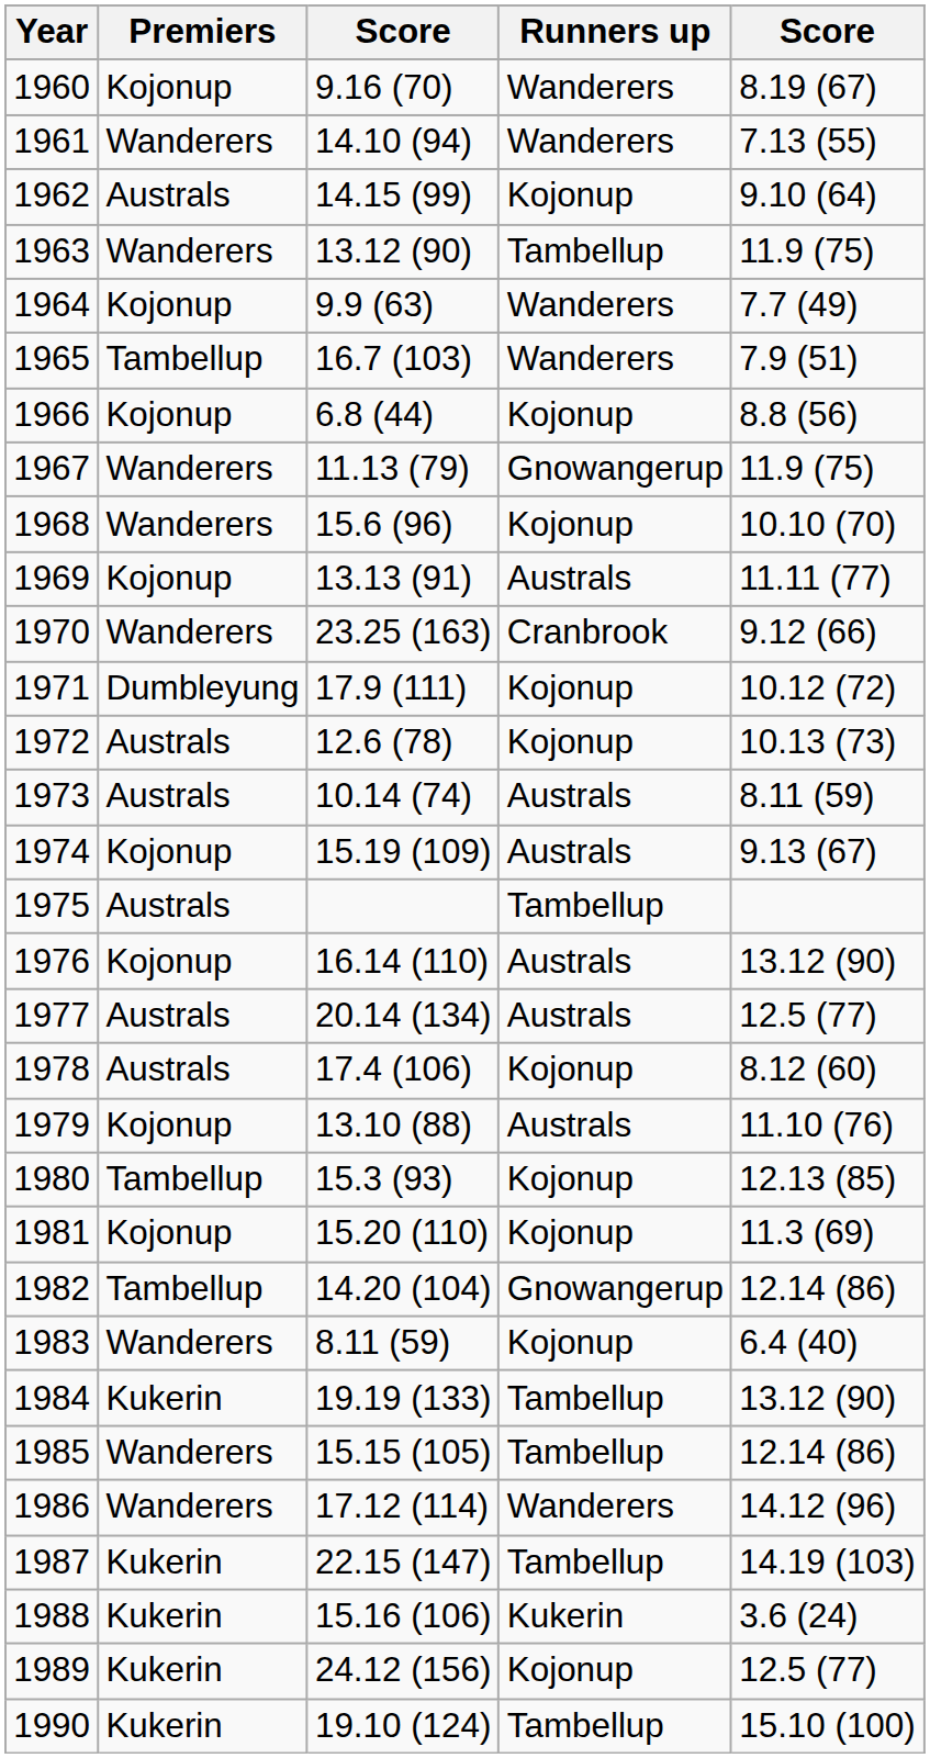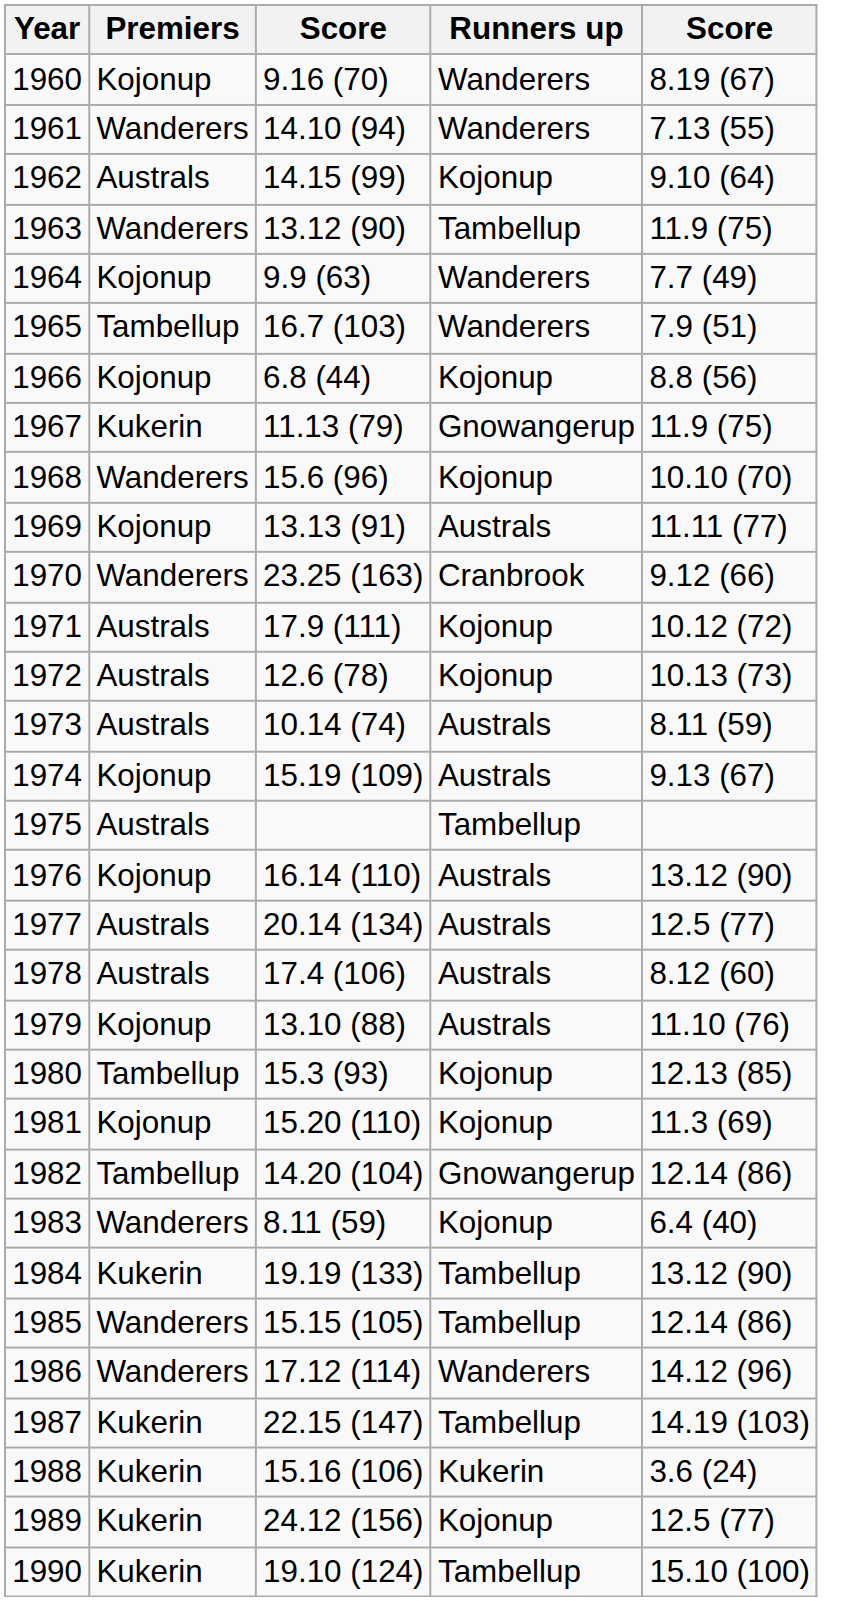1967 | Premiers: Wanderers -> Kukerin
1971 | Premiers: Dumbleyung -> Australs
1978 | Runners up: Kojonup -> Australs
